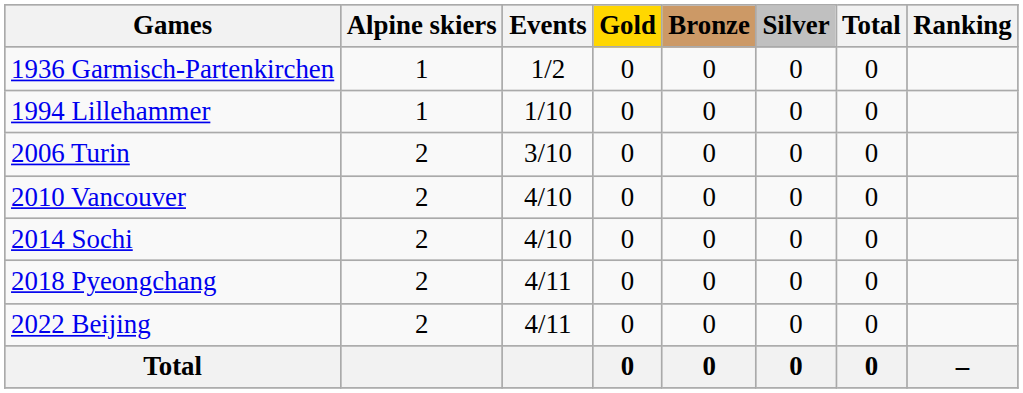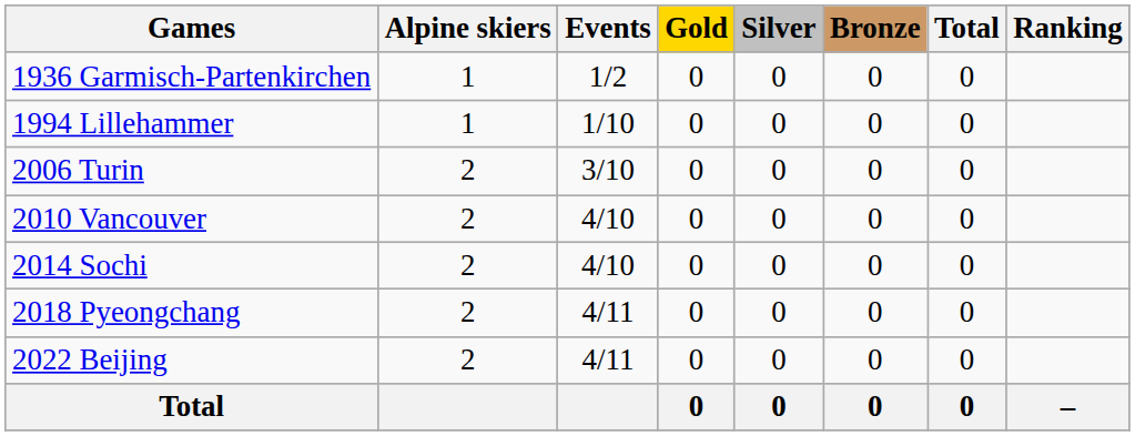columns swapped: Silver <-> Bronze
